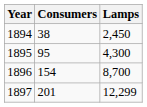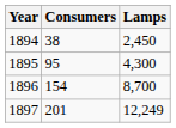1897 | Lamps: 12,299 -> 12,249
